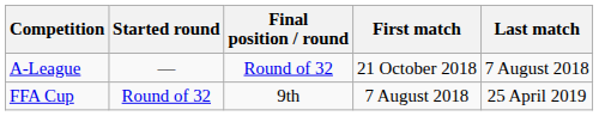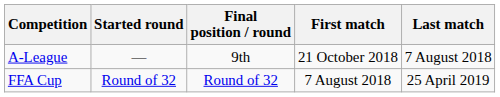A-League | Final position / round: Round of 32 -> 9th
FFA Cup | Final position / round: 9th -> Round of 32
